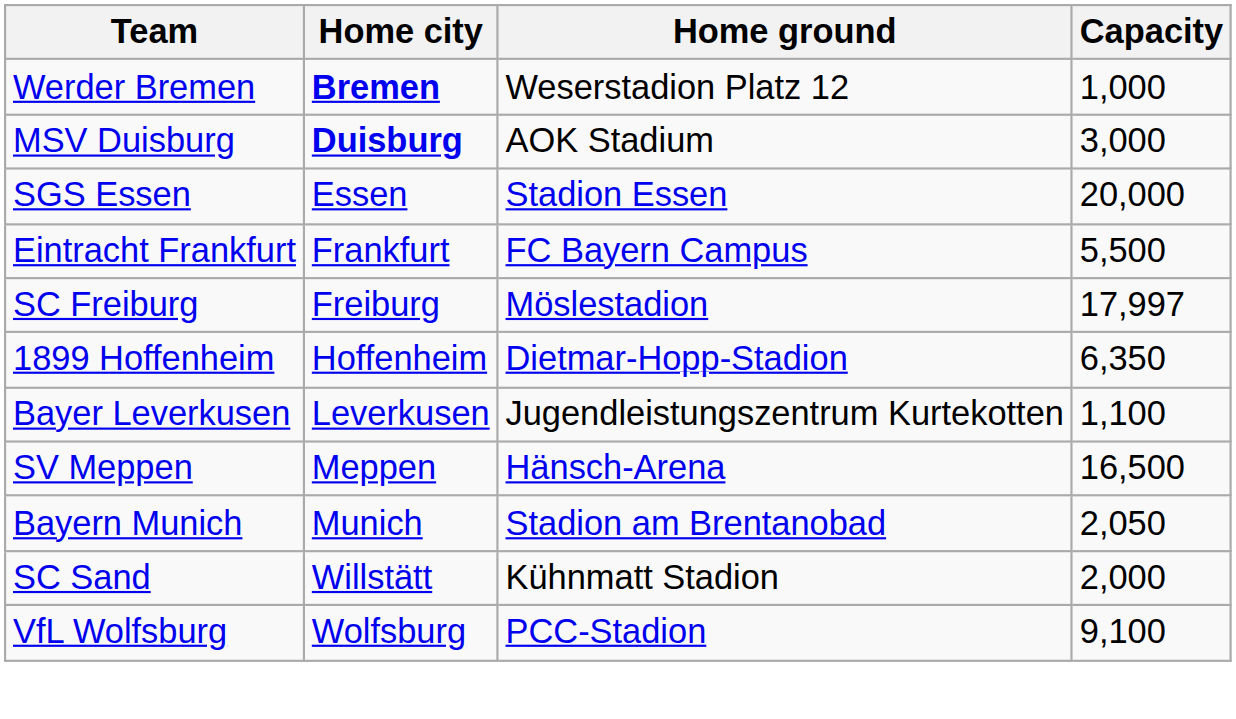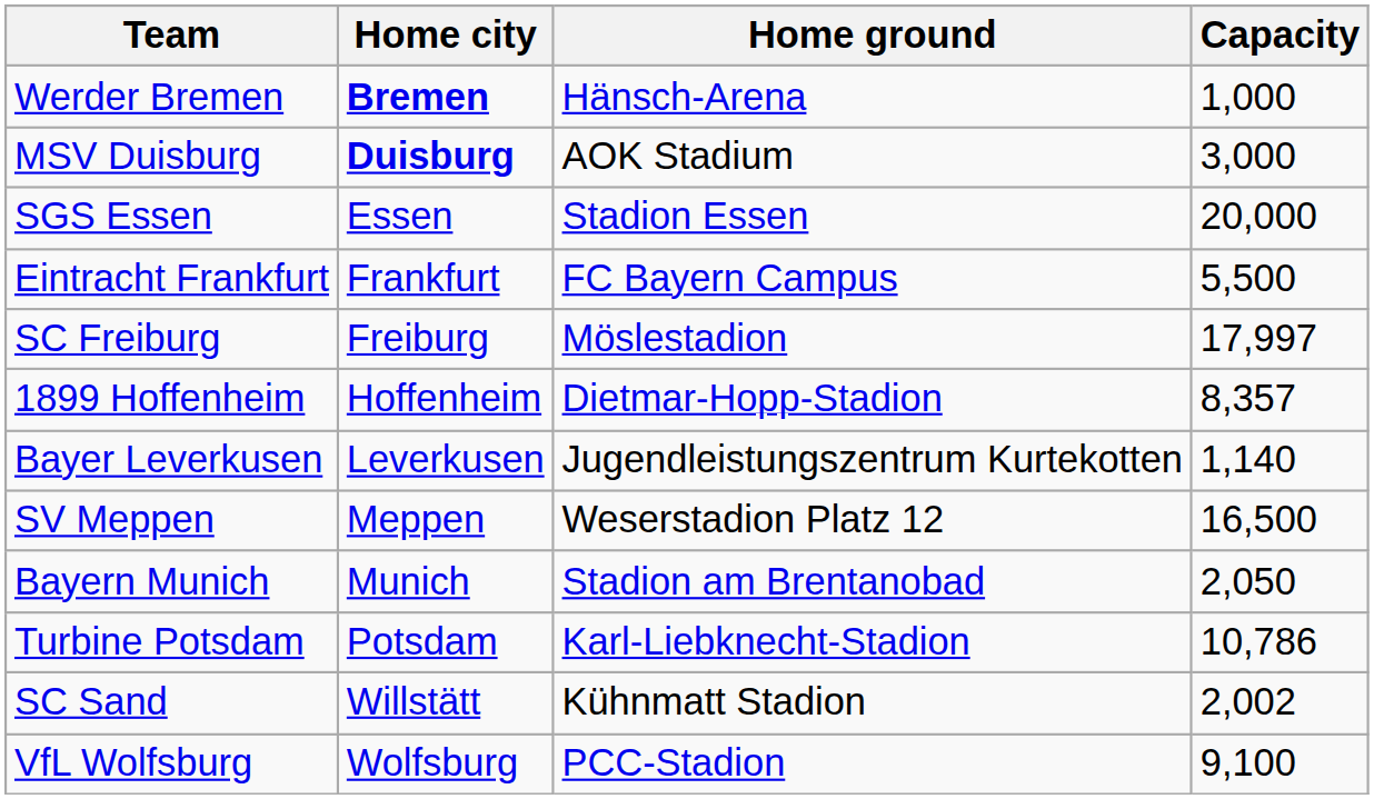Werder Bremen | Home ground: Weserstadion Platz 12 -> Hänsch-Arena
1899 Hoffenheim | Capacity: 6,350 -> 8,357
Bayer Leverkusen | Capacity: 1,100 -> 1,140
SV Meppen | Home ground: Hänsch-Arena -> Weserstadion Platz 12
+ row: Turbine Potsdam | Potsdam | Karl-Liebknecht-Stadion | 10,786
SC Sand | Capacity: 2,000 -> 2,002
